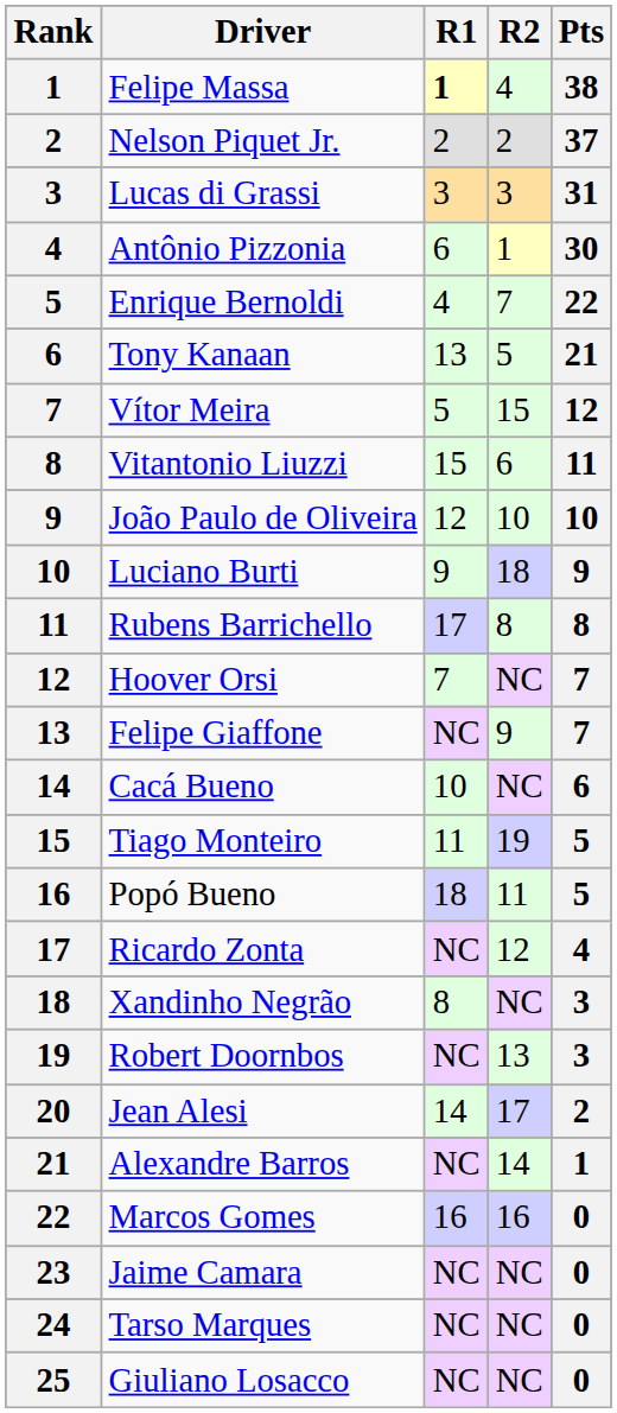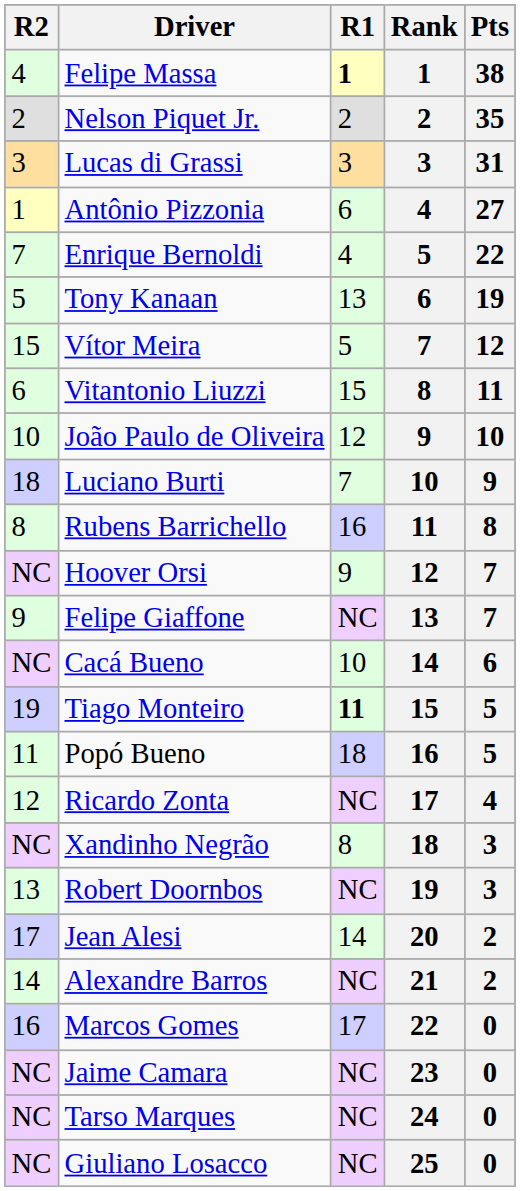columns swapped: Rank <-> R2
Nelson Piquet Jr. | Pts: 37 -> 35
Antônio Pizzonia | Pts: 30 -> 27
Tony Kanaan | Pts: 21 -> 19
Luciano Burti | R1: 9 -> 7
Rubens Barrichello | R1: 17 -> 16
Hoover Orsi | R1: 7 -> 9
Tiago Monteiro | R1: normal -> bold
Alexandre Barros | Pts: 1 -> 2
Marcos Gomes | R1: 16 -> 17
